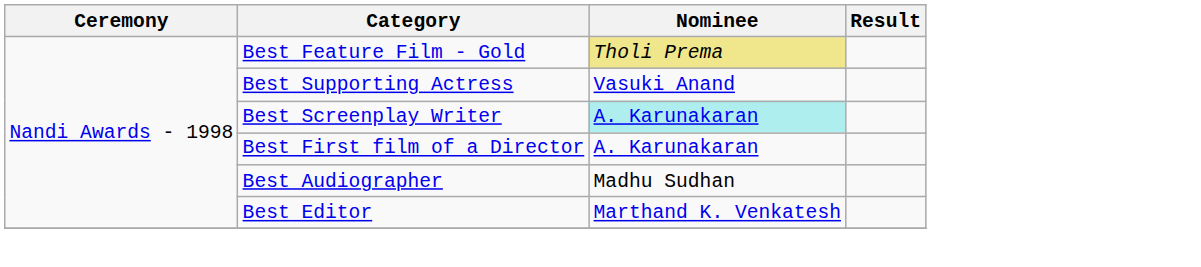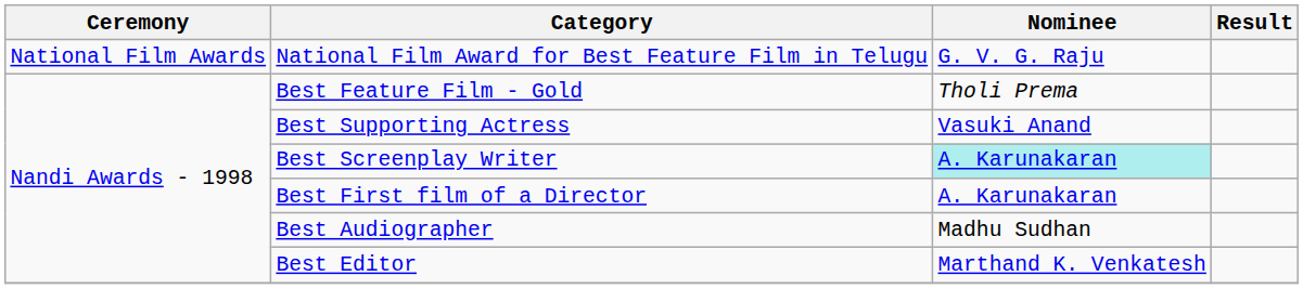+ row: National Film Awards | National Film Award for Best Feature Film in Telugu | G. V. G. Raju
Best Feature Film - Gold | Nominee: khaki background -> no background
